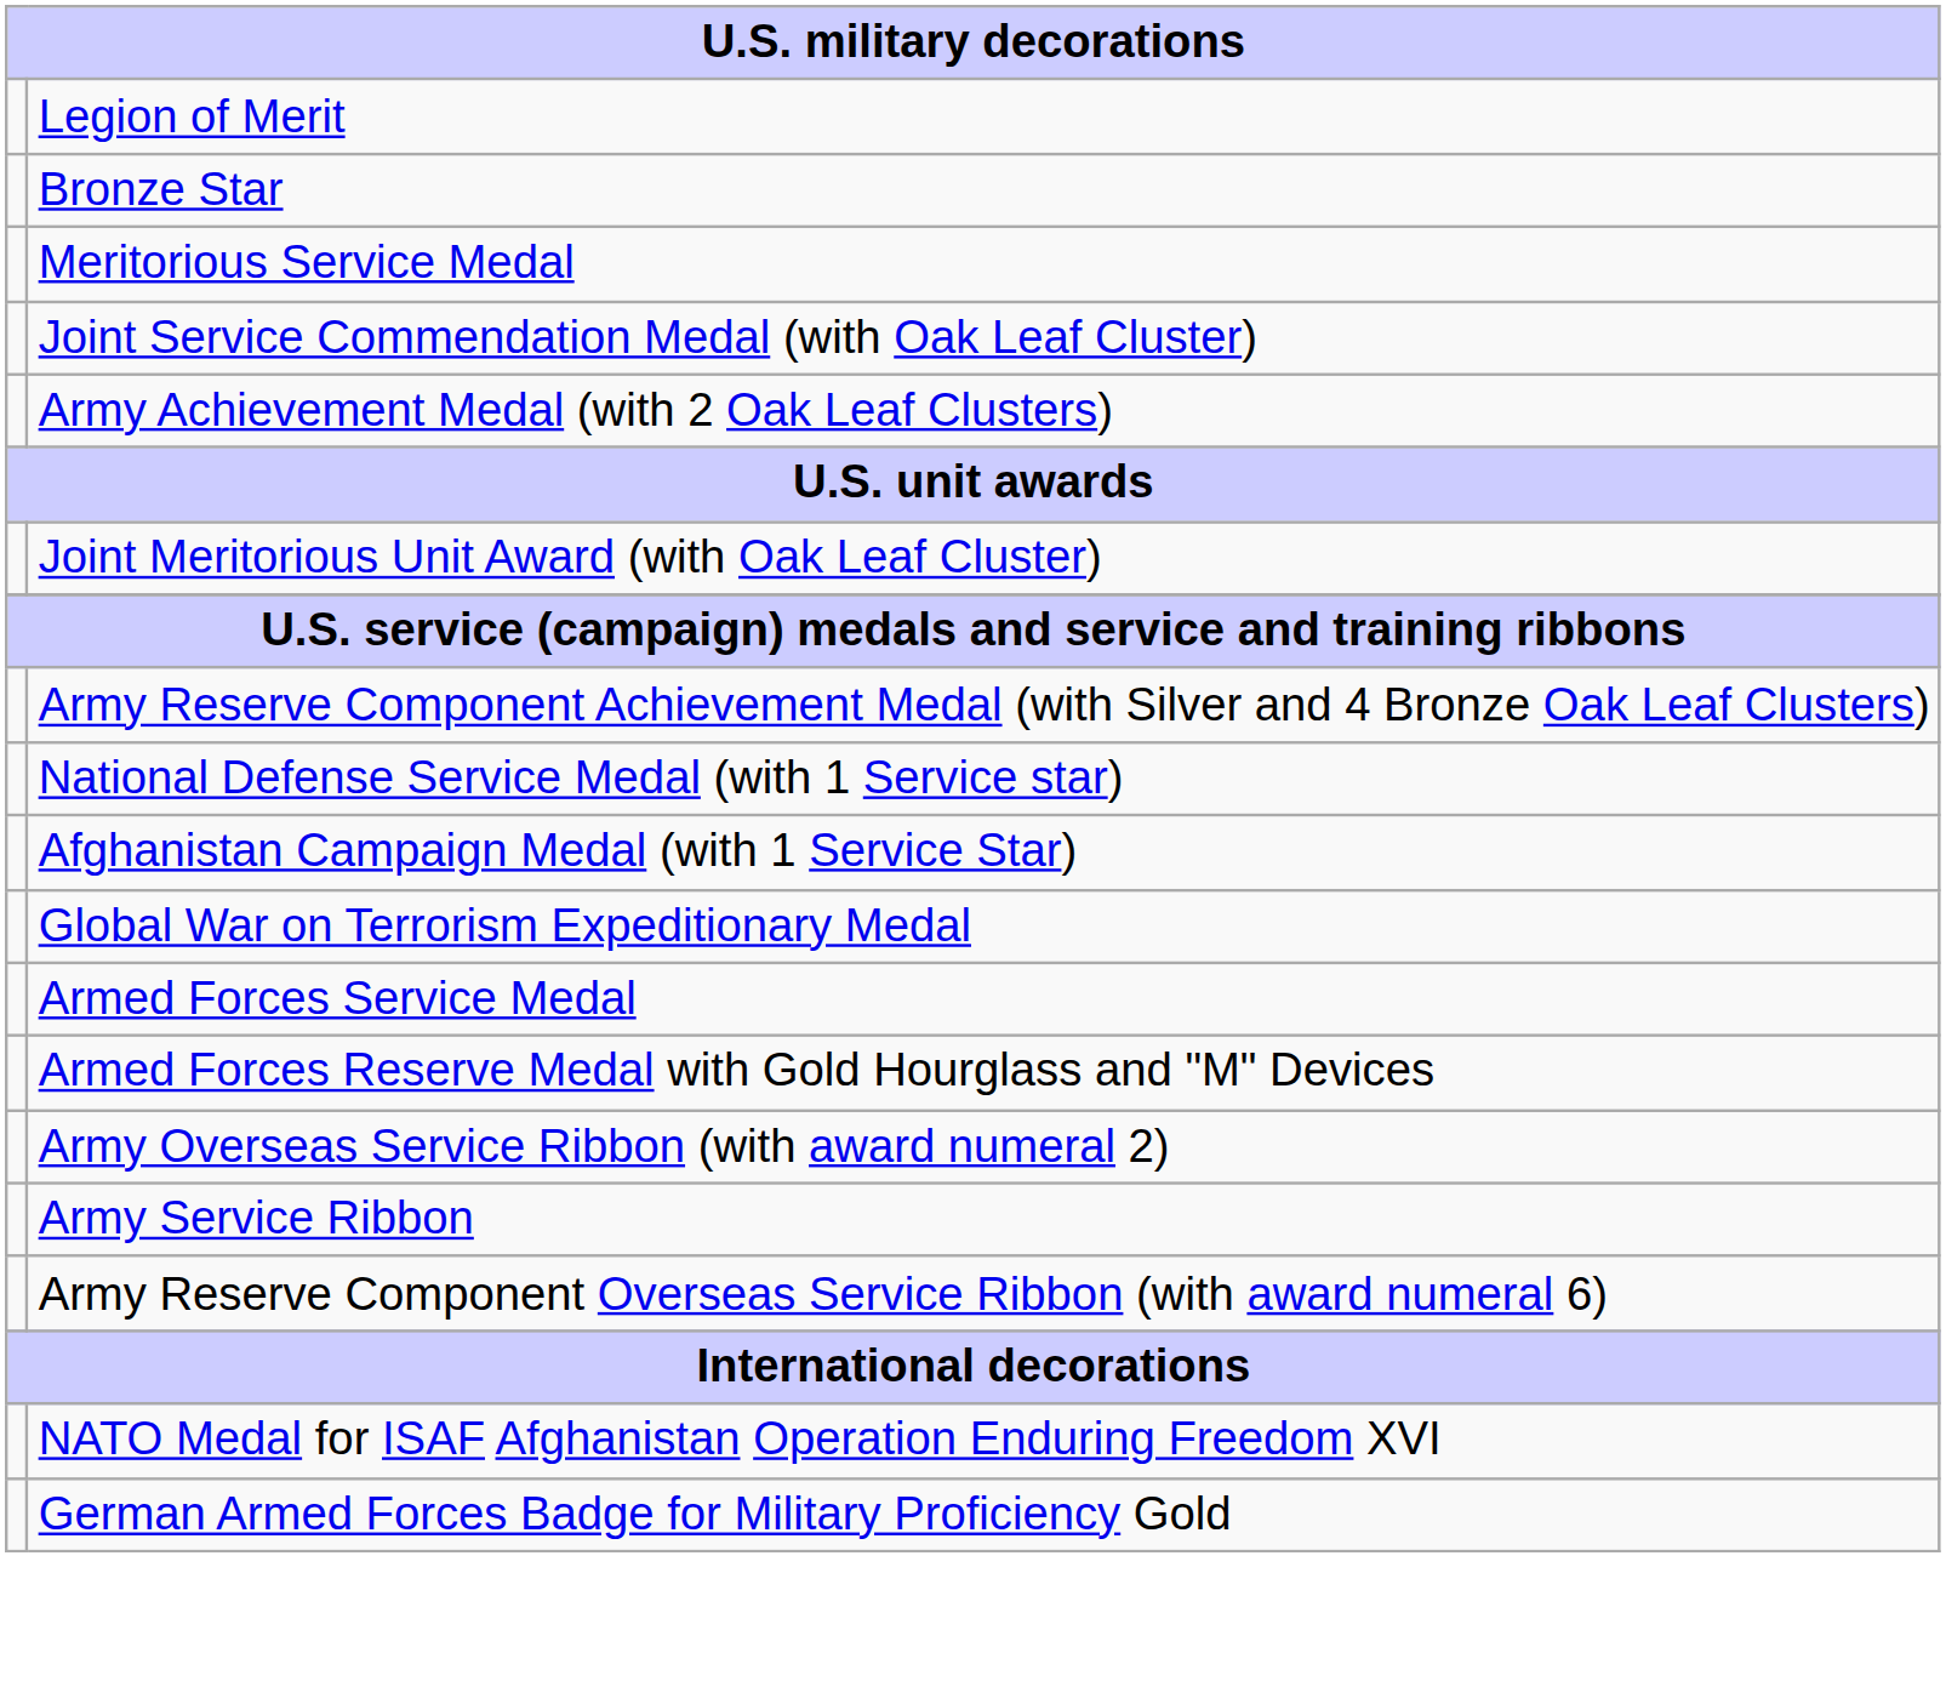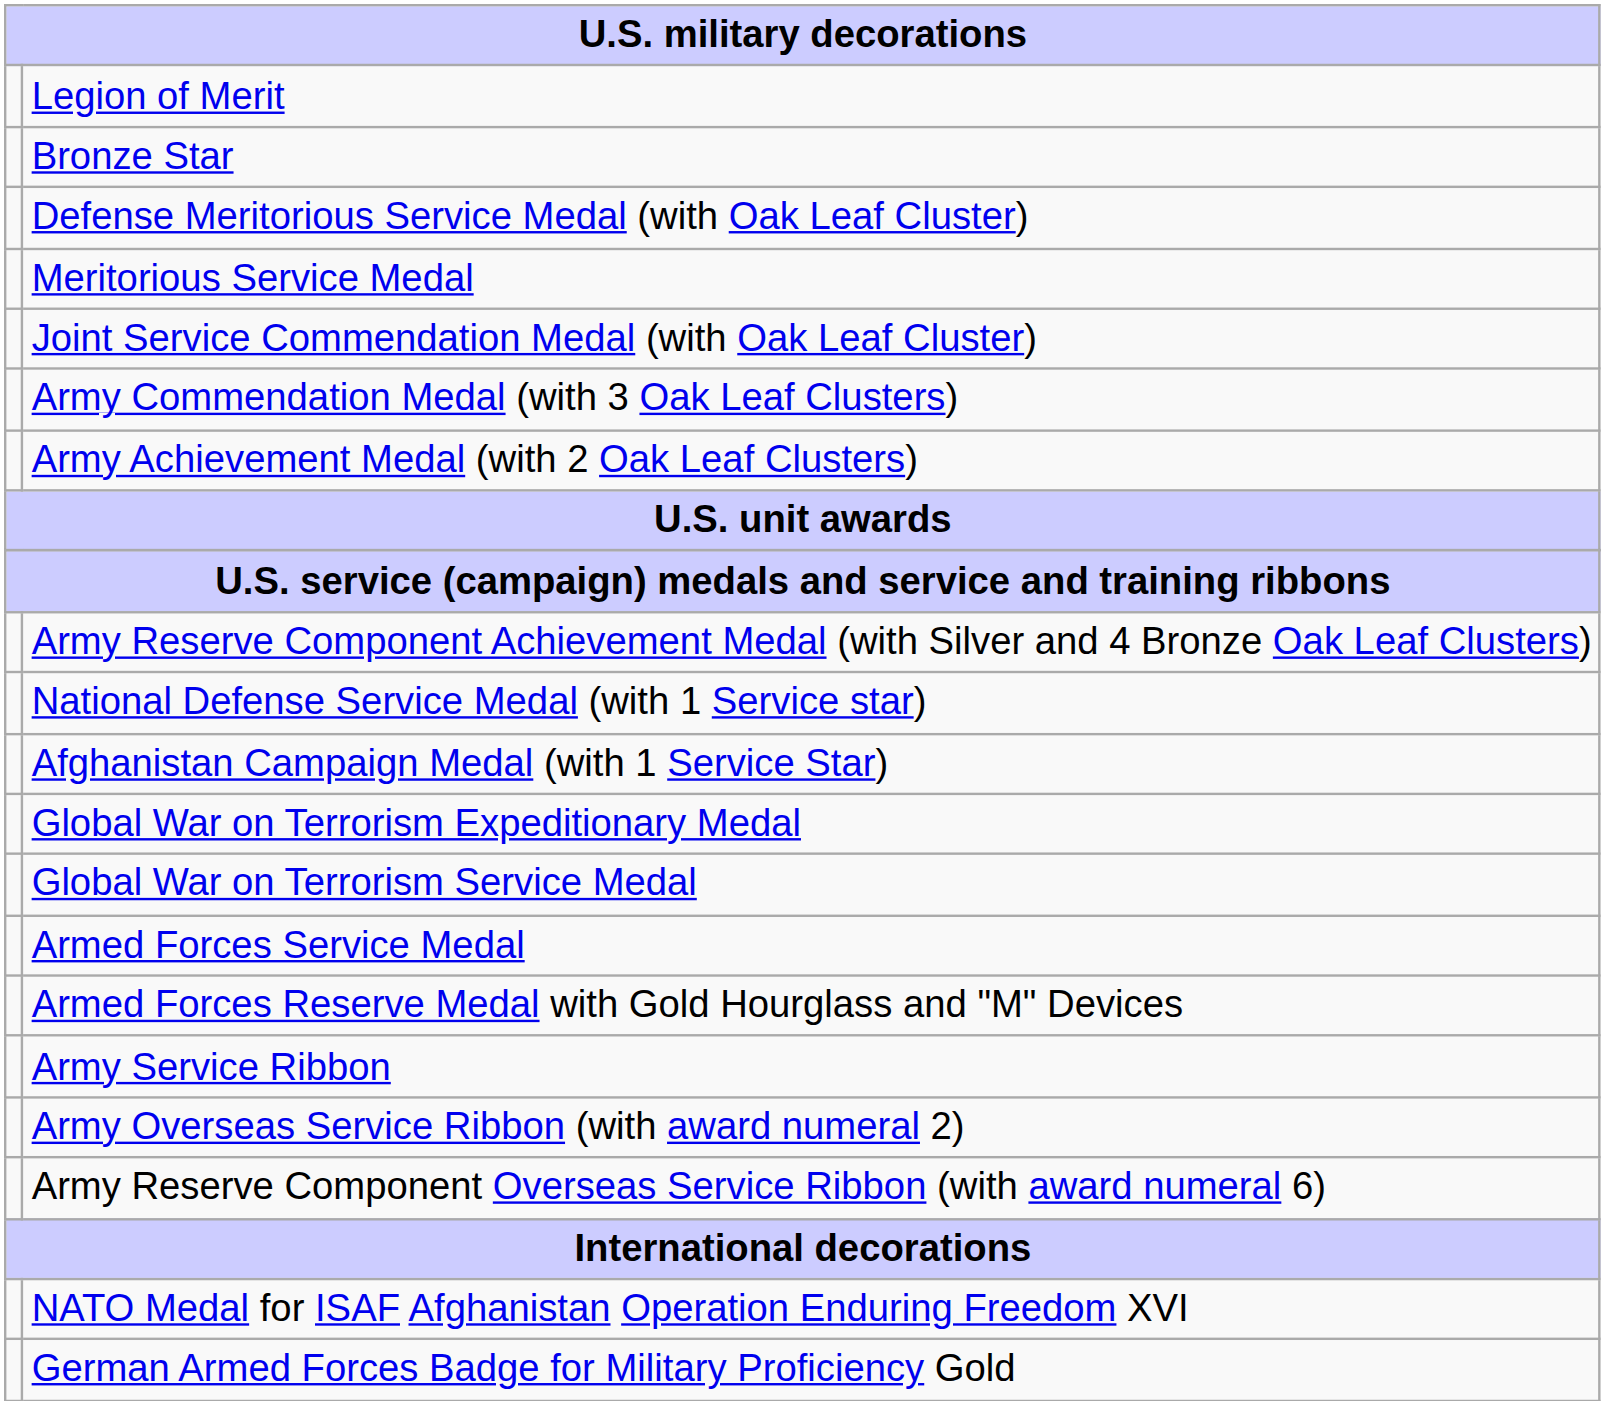+ row: Defense Meritorious Service Medal (with Oak Leaf Cluster)
+ row: Army Commendation Medal (with 3 Oak Leaf Clusters)
- row: Joint Meritorious Unit Award (with Oak Leaf Cluster)
+ row: Global War on Terrorism Service Medal
rows swapped: Army Service Ribbon <-> Army Overseas Service Ribbon (with award numeral 2)
